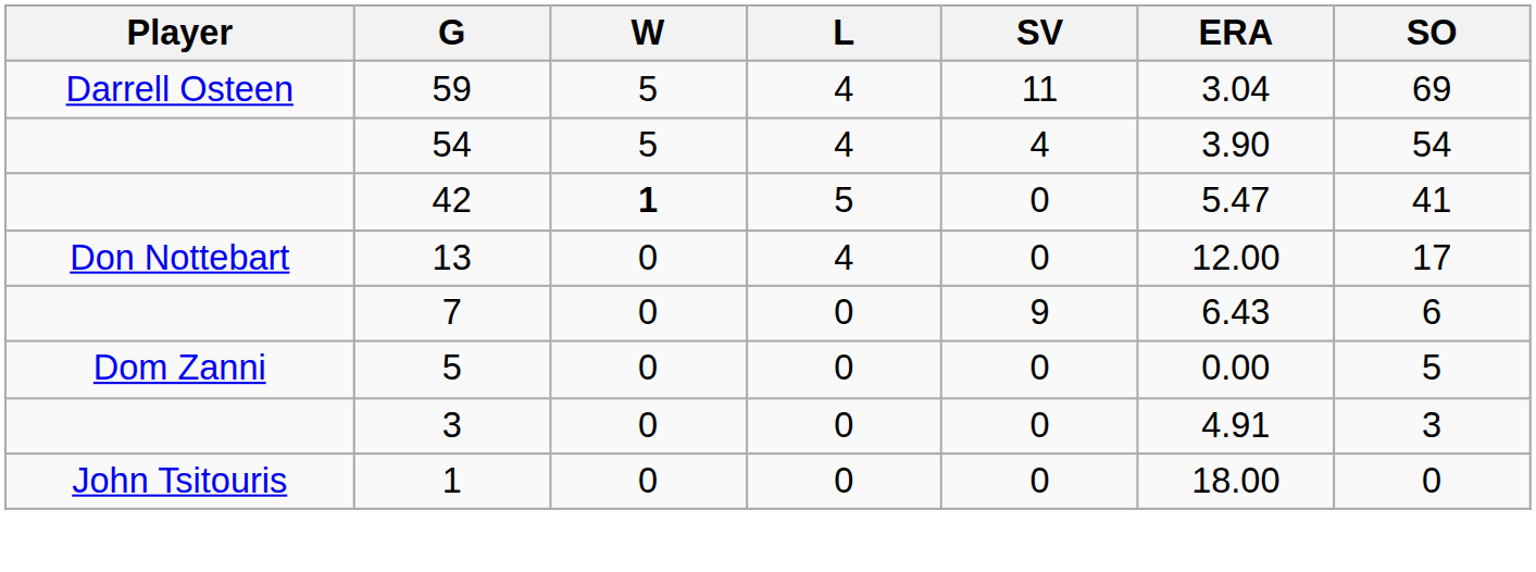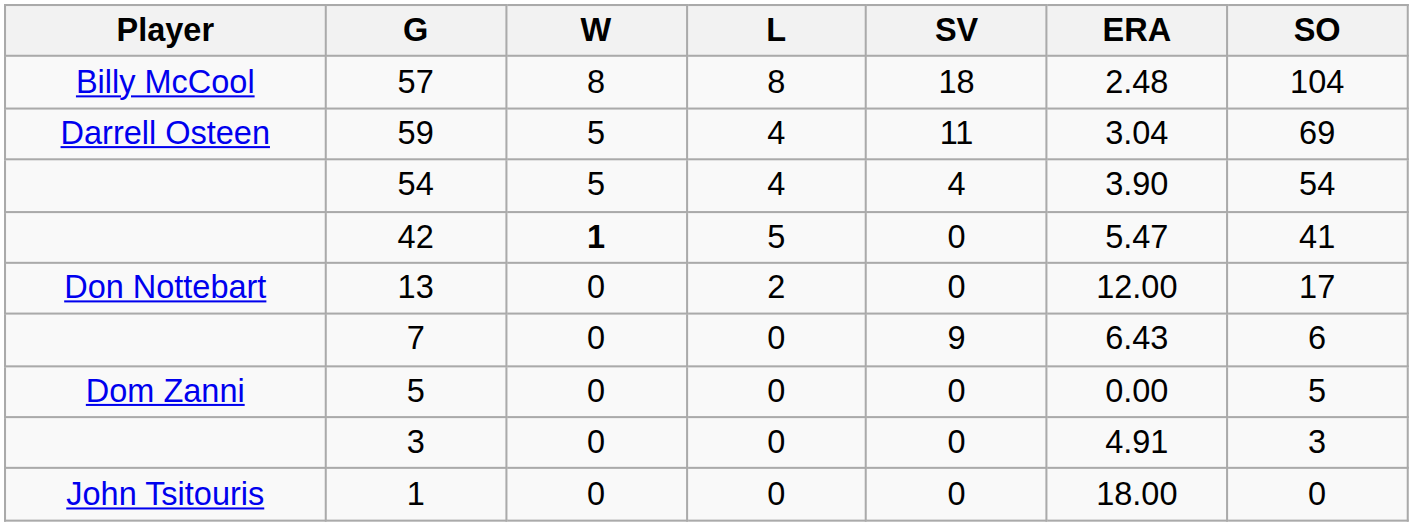+ row: Billy McCool | 57 | 8 | 8 | 18 | 2.48 | 104
13 | L: 4 -> 2
